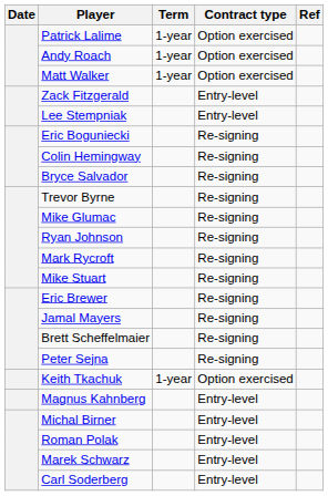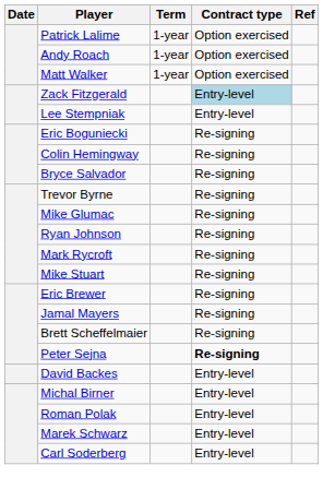Zack Fitzgerald | Contract type: no background -> lightblue background
Peter Sejna | Contract type: normal -> bold
+ row: David Backes | Entry-level
- row: Keith Tkachuk | 1-year | Option exercised
- row: Magnus Kahnberg | Entry-level
